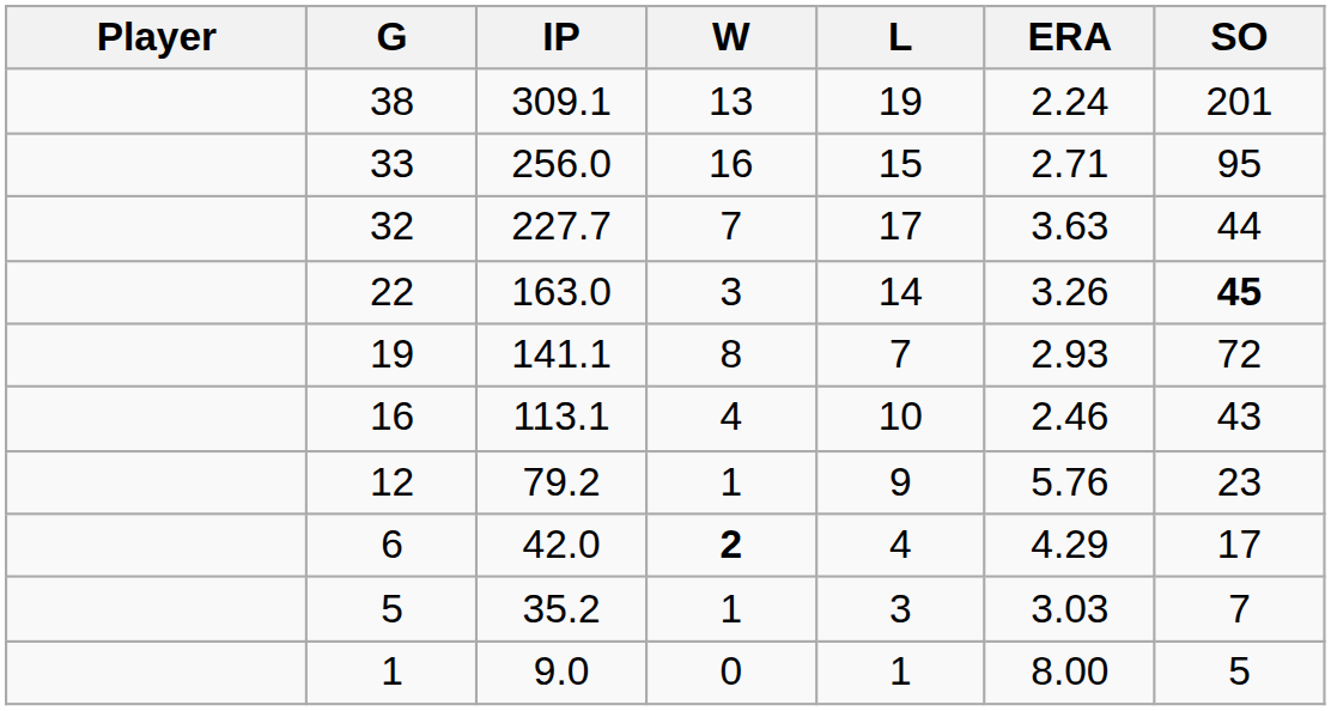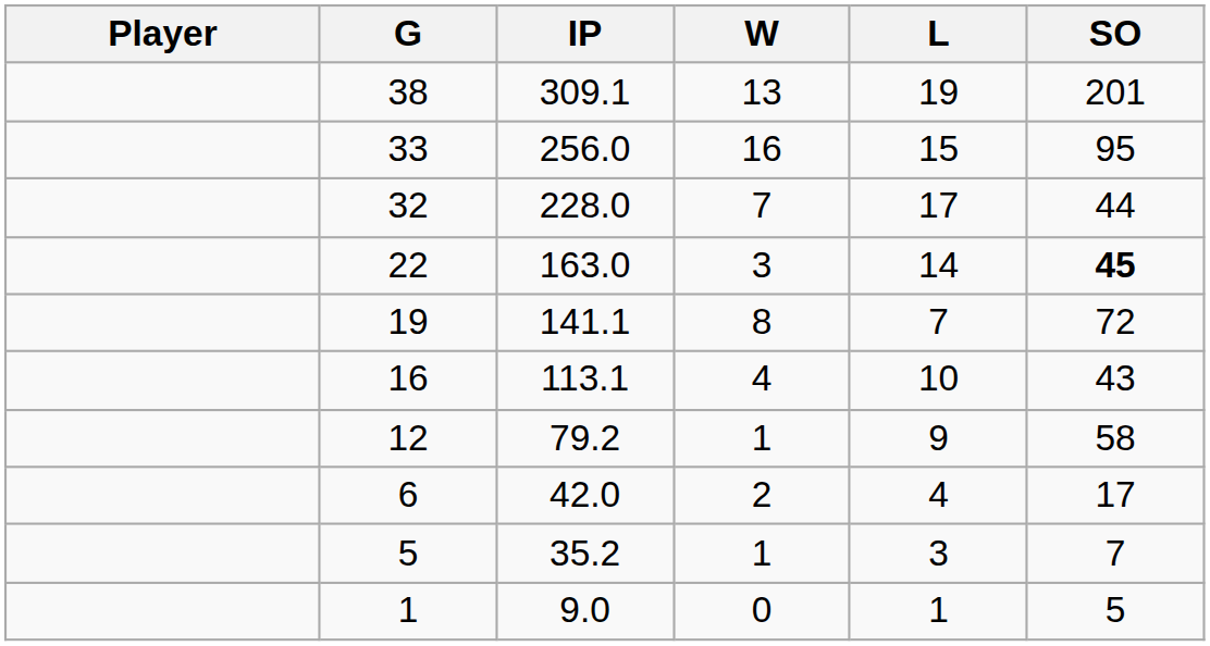- column: ERA | 2.24 | 2.71 | 3.63 | 3.26 | 2.93 | 2.46 | 5.76 | 4.29 | 3.03 | 8.00
32 | IP: 227.7 -> 228.0
12 | SO: 23 -> 58
6 | W: bold -> normal
